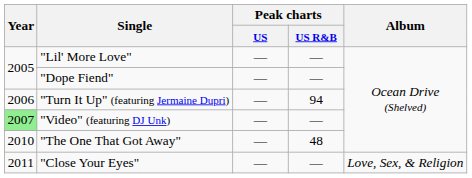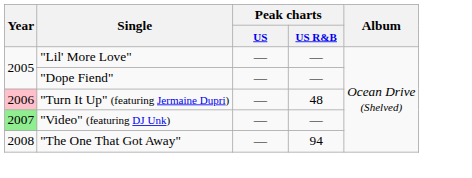"Turn It Up" (featuring Jermaine Dupri) | Year: no background -> pink background
"Turn It Up" (featuring Jermaine Dupri) | Peak charts / US R&B: 94 -> 48
"The One That Got Away" | Year: 2010 -> 2008
"The One That Got Away" | Peak charts / US R&B: 48 -> 94
- row: 2011 | "Close Your Eyes" | — | — | Love, Sex, & Religion
